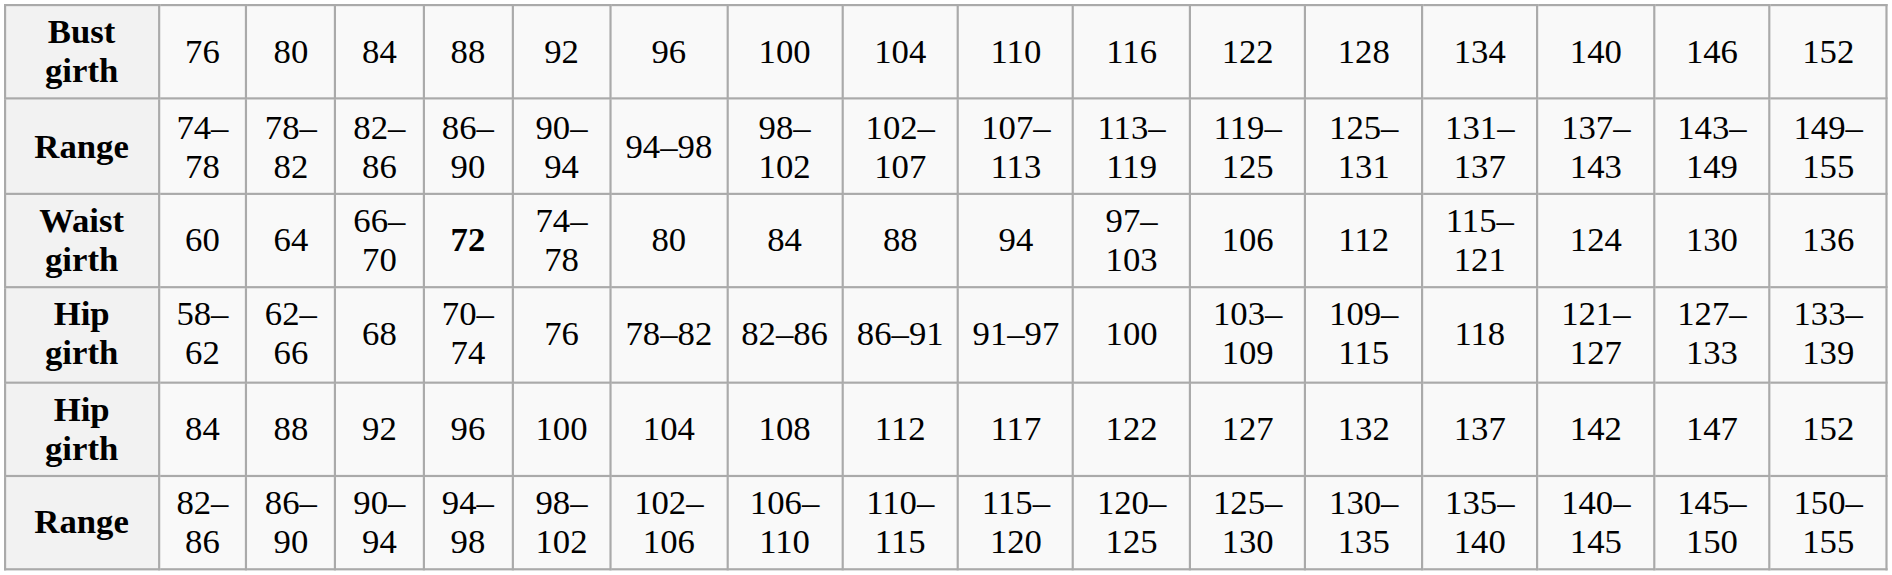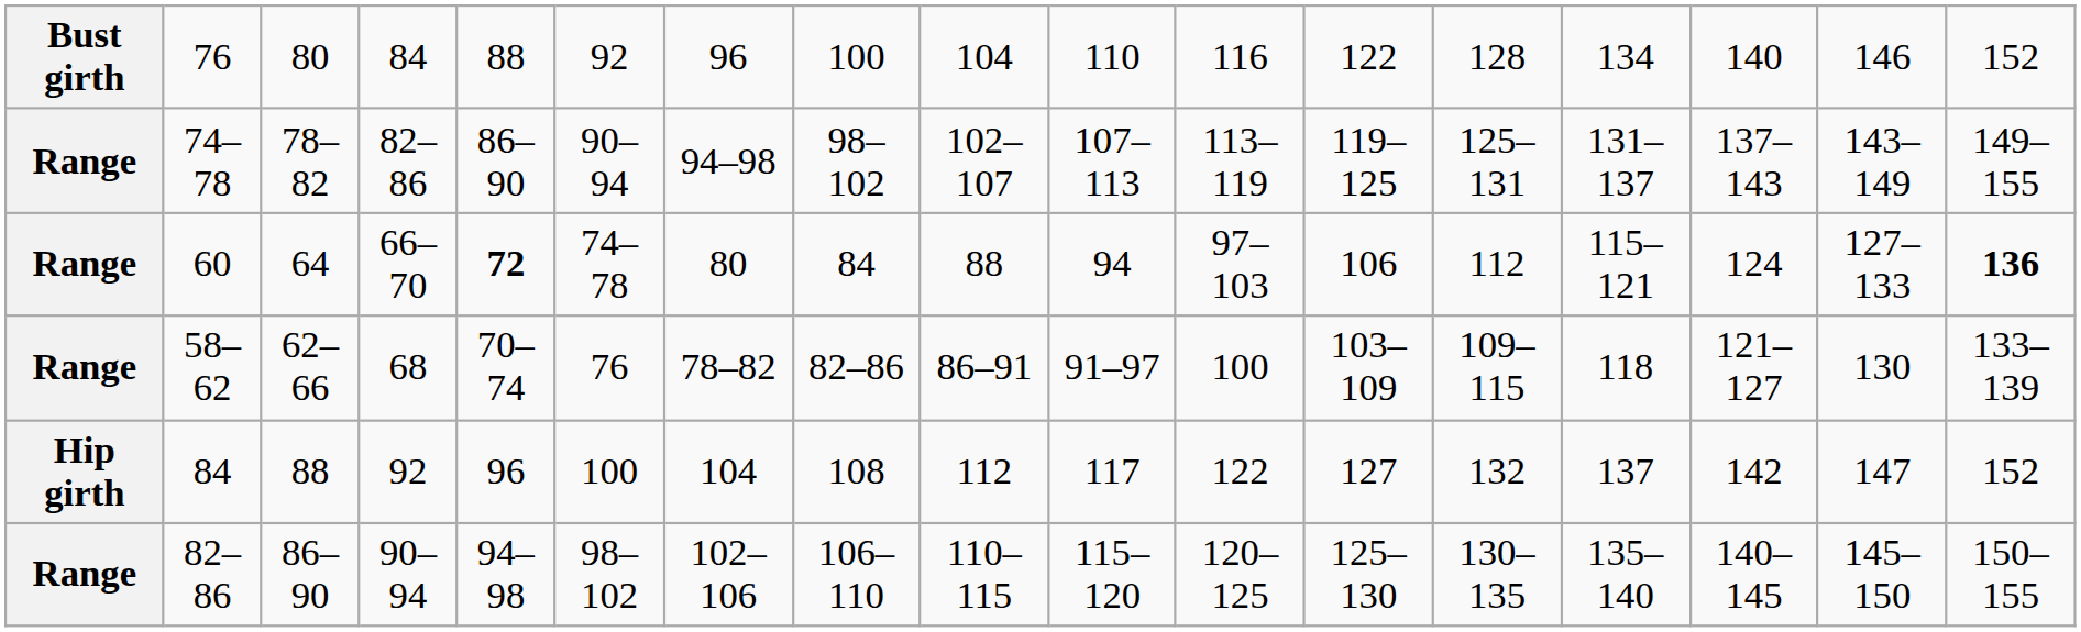60 | column 1: Waist girth -> Range
60 | column 16: 130 -> 127–133
60 | column 17: normal -> bold
58–62 | column 1: Hip girth -> Range
58–62 | column 16: 127–133 -> 130
